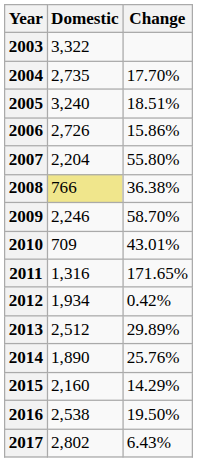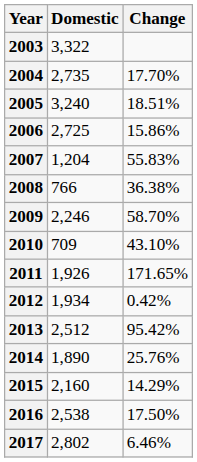2006 | Domestic: 2,726 -> 2,725
2007 | Domestic: 2,204 -> 1,204
2007 | Change: 55.80% -> 55.83%
2008 | Domestic: khaki background -> no background
2010 | Change: 43.01% -> 43.10%
2011 | Domestic: 1,316 -> 1,926
2013 | Change: 29.89% -> 95.42%
2016 | Change: 19.50% -> 17.50%
2017 | Change: 6.43% -> 6.46%
